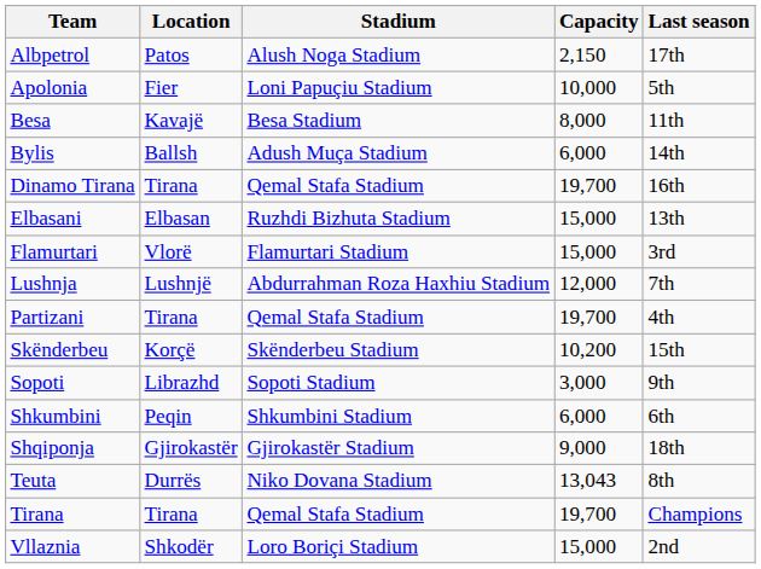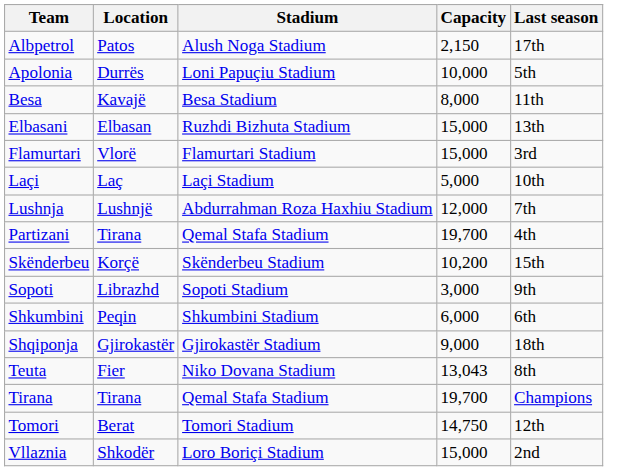Apolonia | Location: Fier -> Durrës
- row: Bylis | Ballsh | Adush Muça Stadium | 6,000 | 14th
- row: Dinamo Tirana | Tirana | Qemal Stafa Stadium | 19,700 | 16th
+ row: Laçi | Laç | Laçi Stadium | 5,000 | 10th
Teuta | Location: Durrës -> Fier
+ row: Tomori | Berat | Tomori Stadium | 14,750 | 12th
